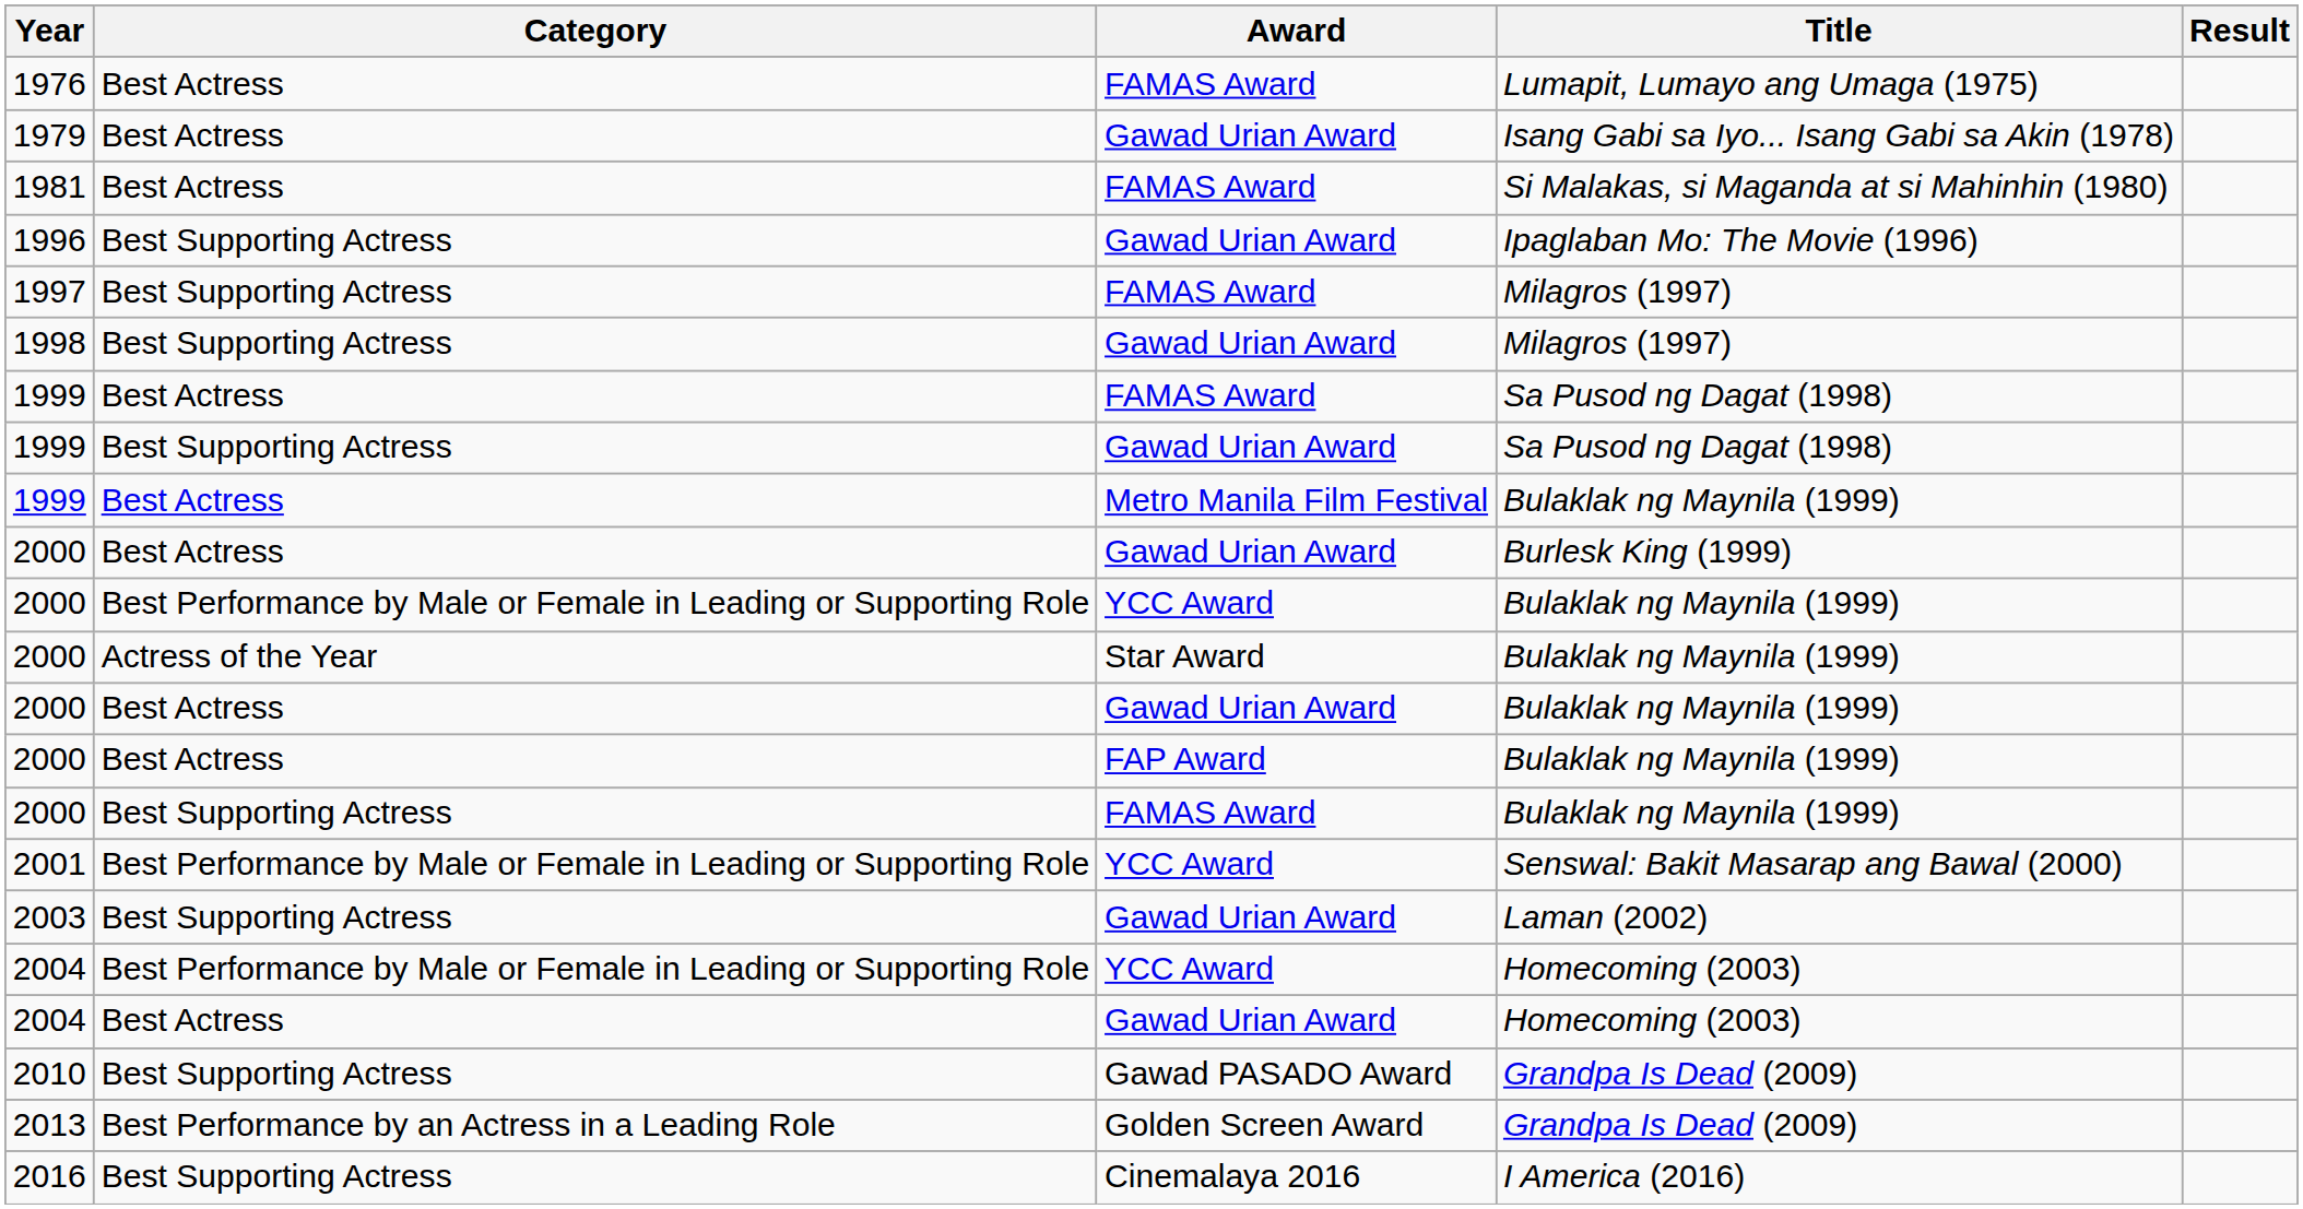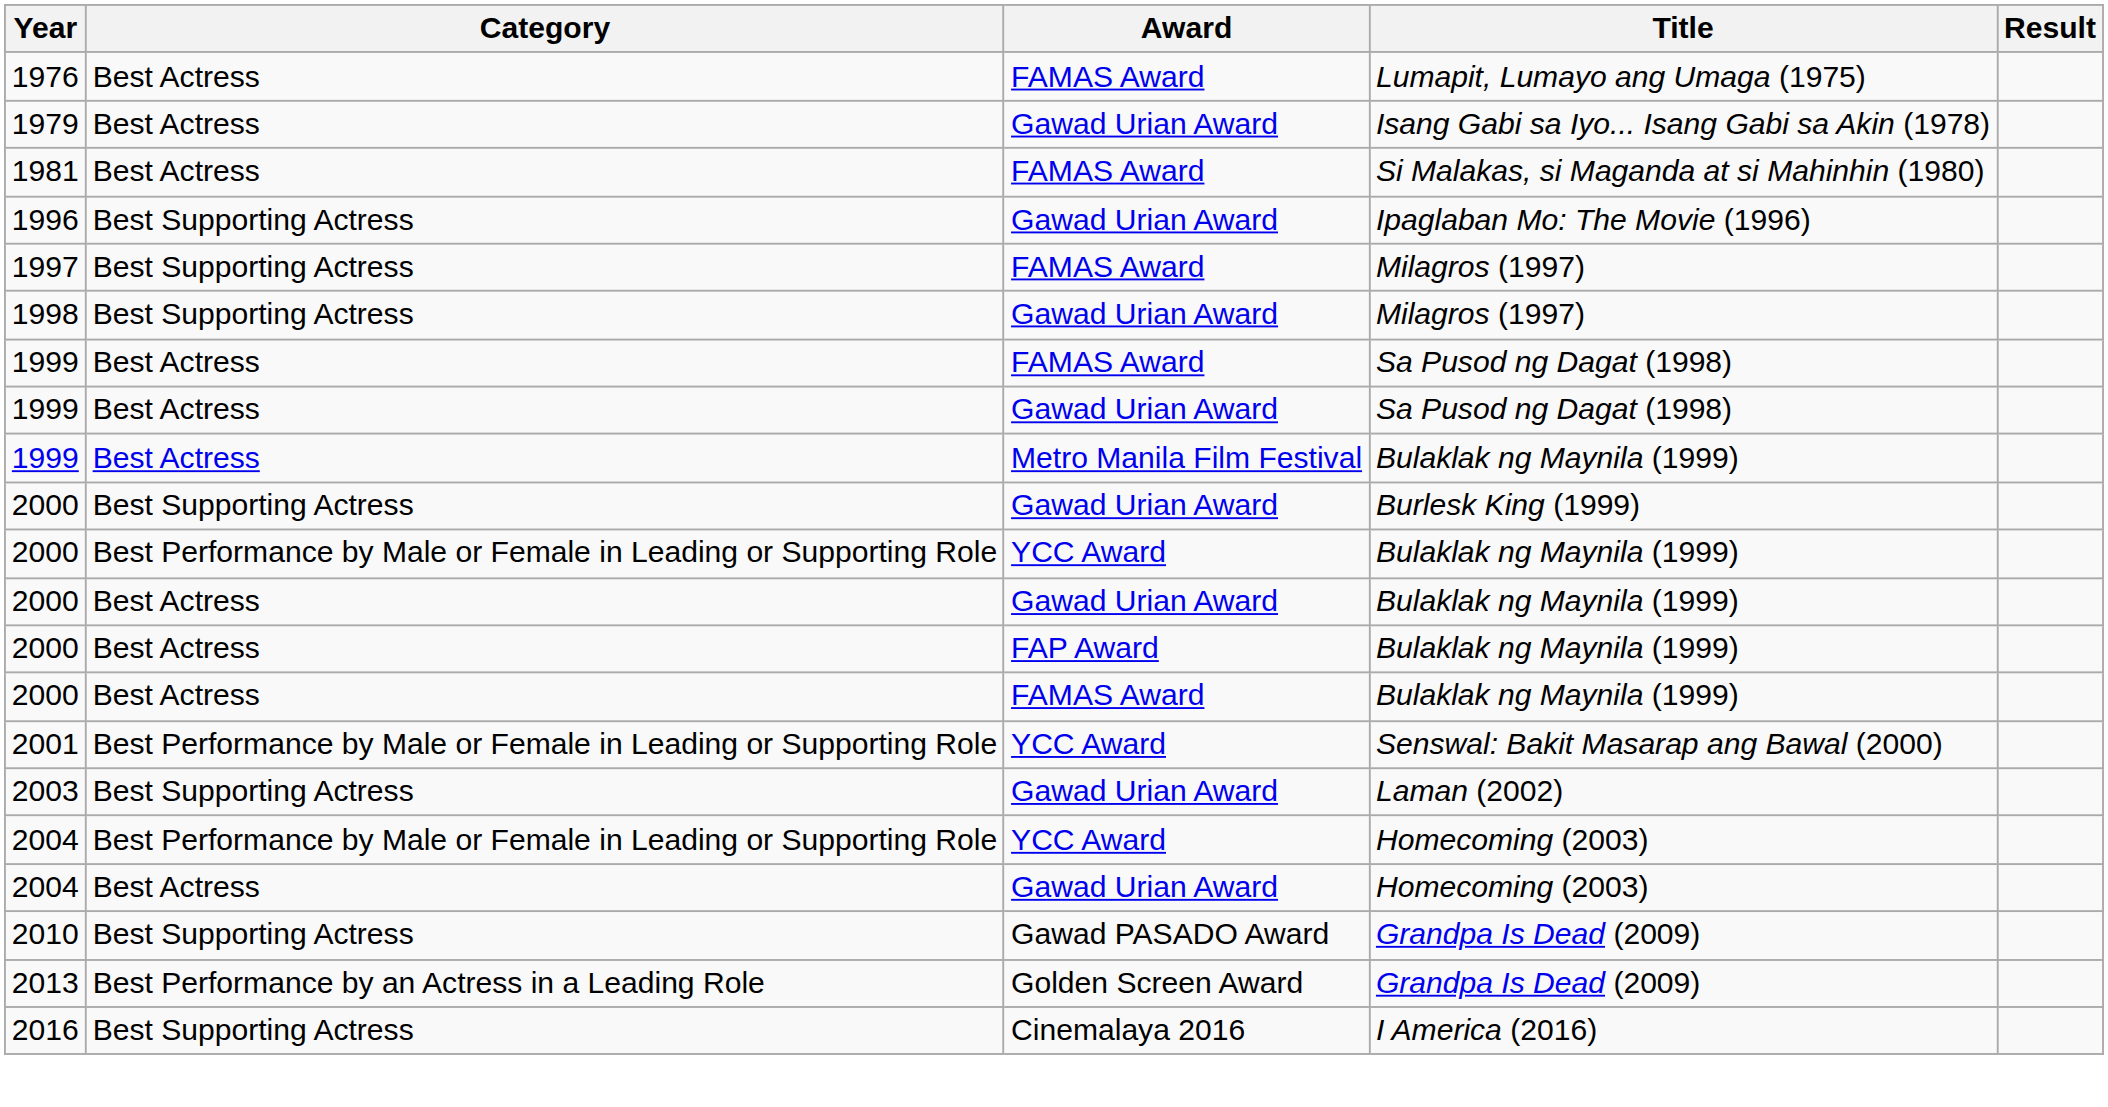Gawad Urian Award / Sa Pusod ng Dagat (1998) | Category: Best Supporting Actress -> Best Actress
Burlesk King (1999) | Category: Best Actress -> Best Supporting Actress
- row: 2000 | Actress of the Year | Star Award | Bulaklak ng Maynila (1999)
FAMAS Award / Bulaklak ng Maynila (1999) | Category: Best Supporting Actress -> Best Actress
